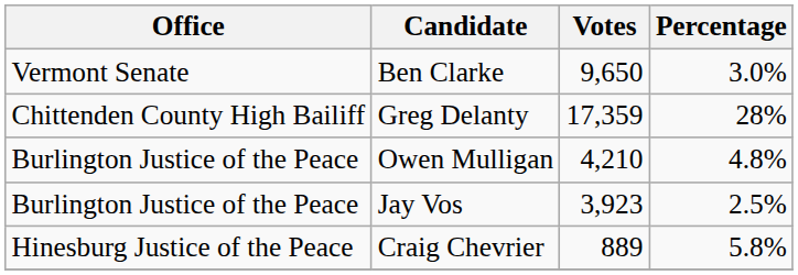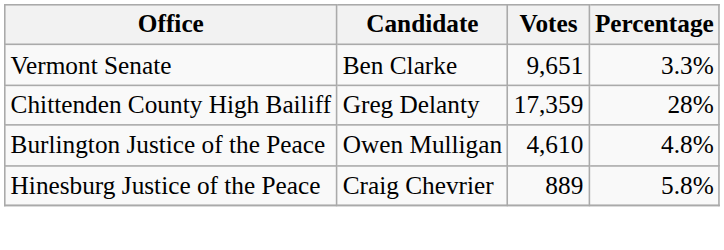Ben Clarke | Votes: 9,650 -> 9,651
Ben Clarke | Percentage: 3.0% -> 3.3%
Owen Mulligan | Votes: 4,210 -> 4,610
- row: Burlington Justice of the Peace | Jay Vos | 3,923 | 2.5%
